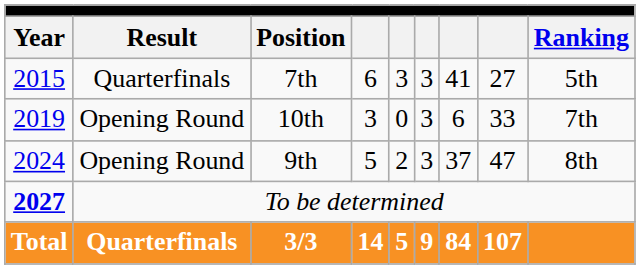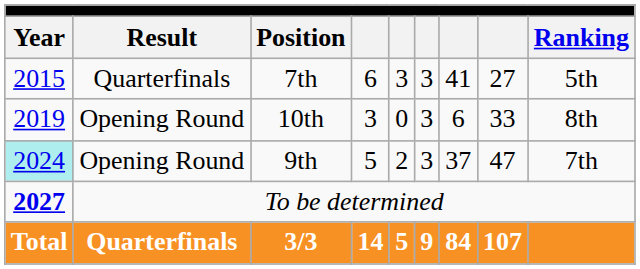10th | Ranking: 7th -> 8th
9th | Year: no background -> paleturquoise background
9th | Ranking: 8th -> 7th
